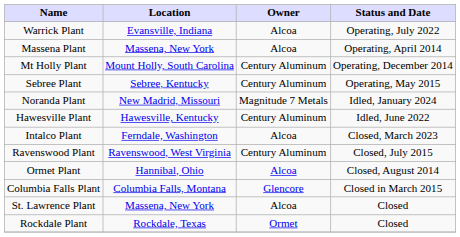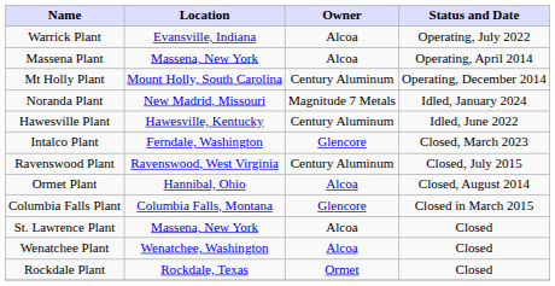- row: Sebree Plant | Sebree, Kentucky | Century Aluminum | Operating, May 2015
Intalco Plant | Owner: Alcoa -> Glencore
+ row: Wenatchee Plant | Wenatchee, Washington | Alcoa | Closed
